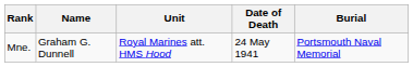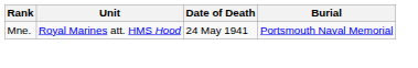- column: Name | Graham G. Dunnell
